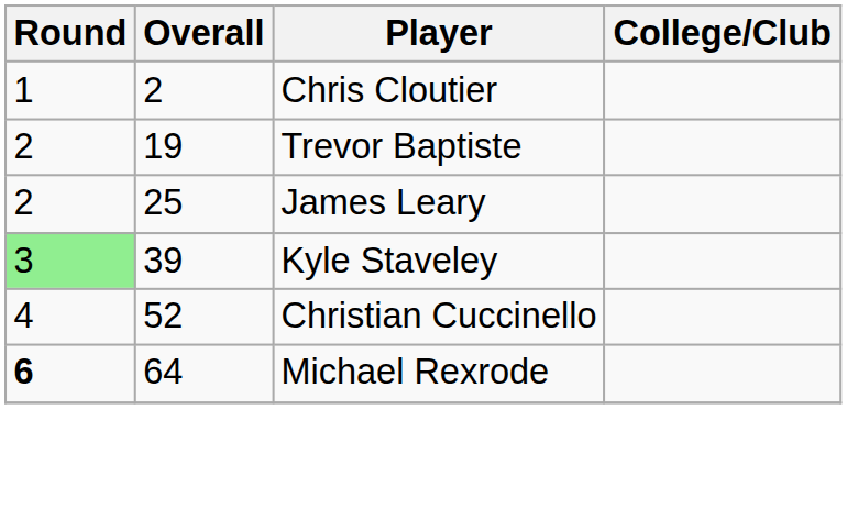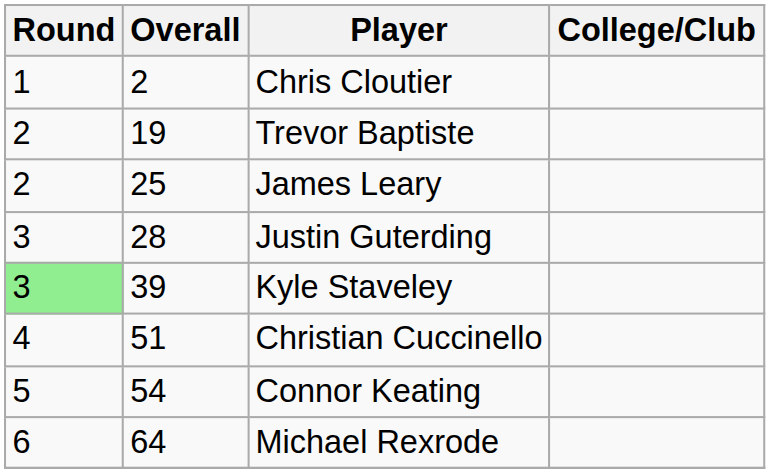+ row: 3 | 28 | Justin Guterding
Christian Cuccinello | Overall: 52 -> 51
+ row: 5 | 54 | Connor Keating
Michael Rexrode | Round: bold -> normal
